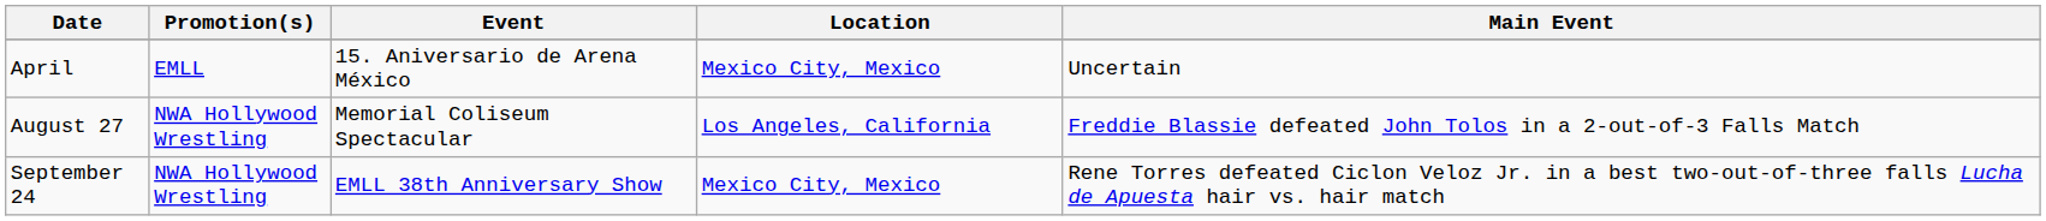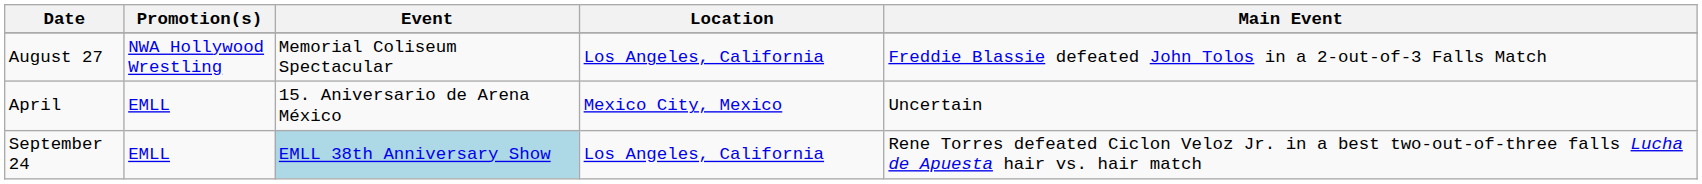rows swapped: April <-> August 27
September 24 | Promotion(s): NWA Hollywood Wrestling -> EMLL
September 24 | Event: no background -> lightblue background
September 24 | Location: Mexico City, Mexico -> Los Angeles, California
